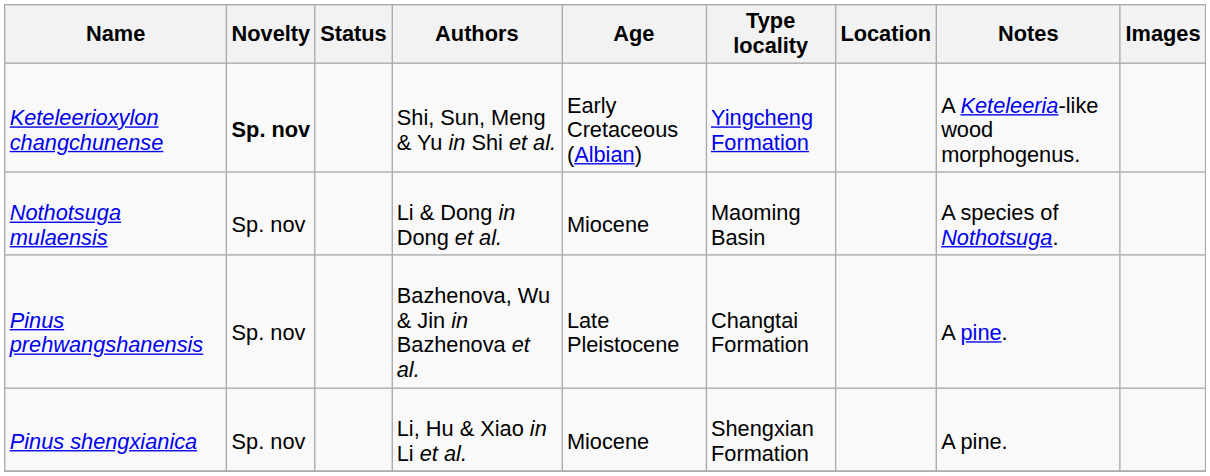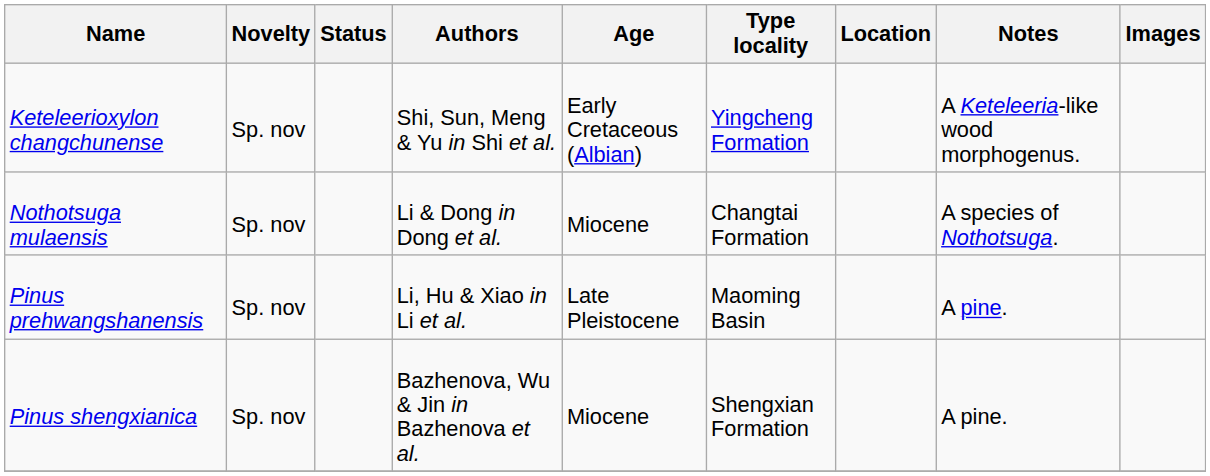Keteleerioxylon changchunense | Novelty: bold -> normal
Nothotsuga mulaensis | Type locality: Maoming Basin -> Changtai Formation
Pinus prehwangshanensis | Authors: Bazhenova, Wu & Jin in Bazhenova et al. -> Li, Hu & Xiao in Li et al.
Pinus prehwangshanensis | Type locality: Changtai Formation -> Maoming Basin
Pinus shengxianica | Authors: Li, Hu & Xiao in Li et al. -> Bazhenova, Wu & Jin in Bazhenova et al.
